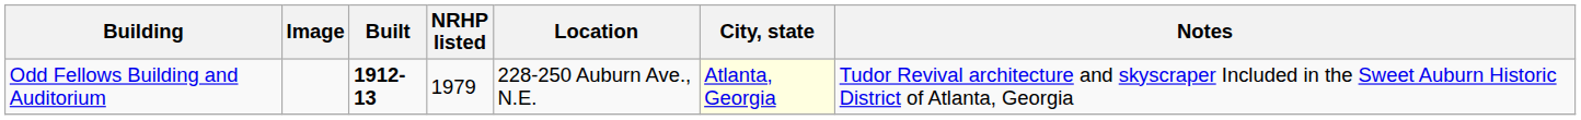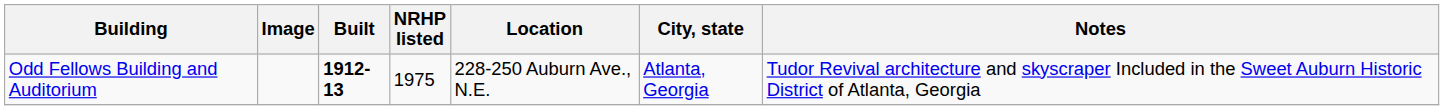Odd Fellows Building and Auditorium | NRHP listed: 1979 -> 1975
Odd Fellows Building and Auditorium | City, state: lightyellow background -> no background
